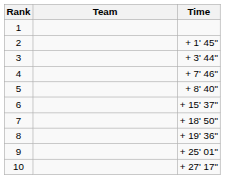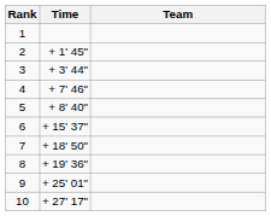columns swapped: Team <-> Time
